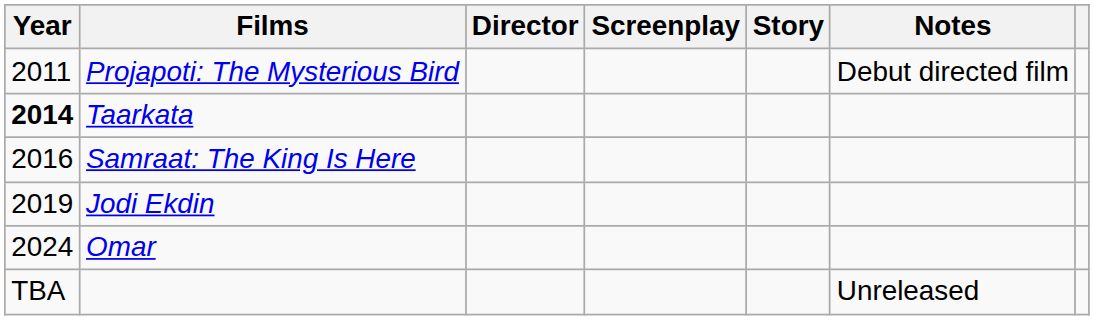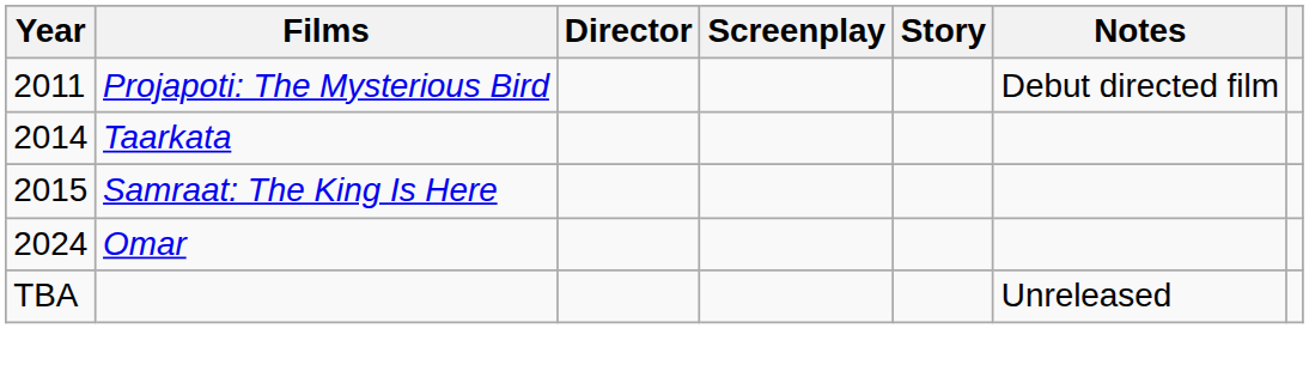Taarkata | Year: bold -> normal
Samraat: The King Is Here | Year: 2016 -> 2015
- row: 2019 | Jodi Ekdin
